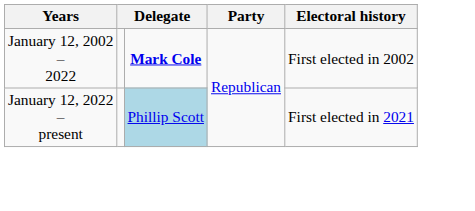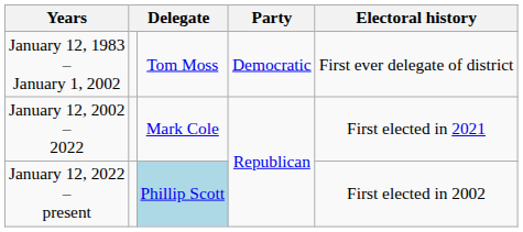+ row: January 12, 1983 – January 1, 2002 | Tom Moss | Democratic | First ever delegate of district
January 12, 2002 – 2022 | column 3: bold -> normal
January 12, 2002 – 2022 | Electoral history: First elected in 2002 -> First elected in 2021
January 12, 2022 – present | Electoral history: First elected in 2021 -> First elected in 2002
